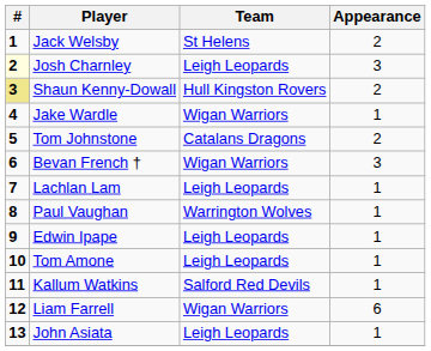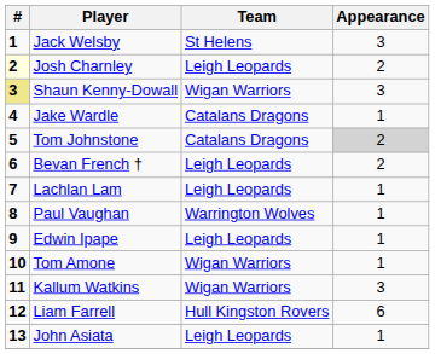Jack Welsby | Appearance: 2 -> 3
Josh Charnley | Appearance: 3 -> 2
Shaun Kenny-Dowall | Team: Hull Kingston Rovers -> Wigan Warriors
Shaun Kenny-Dowall | Appearance: 2 -> 3
Jake Wardle | Team: Wigan Warriors -> Catalans Dragons
Tom Johnstone | Appearance: no background -> lightgrey background
Bevan French † | Team: Wigan Warriors -> Leigh Leopards
Bevan French † | Appearance: 3 -> 2
Tom Amone | Team: Leigh Leopards -> Wigan Warriors
Kallum Watkins | Team: Salford Red Devils -> Wigan Warriors
Kallum Watkins | Appearance: 1 -> 3
Liam Farrell | Team: Wigan Warriors -> Hull Kingston Rovers
